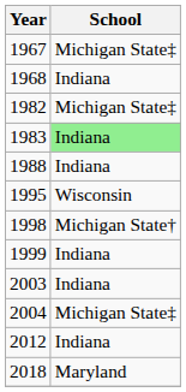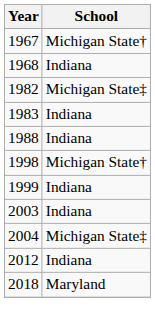1967 | School: Michigan State‡ -> Michigan State†
1983 | School: lightgreen background -> no background
- row: 1995 | Wisconsin
